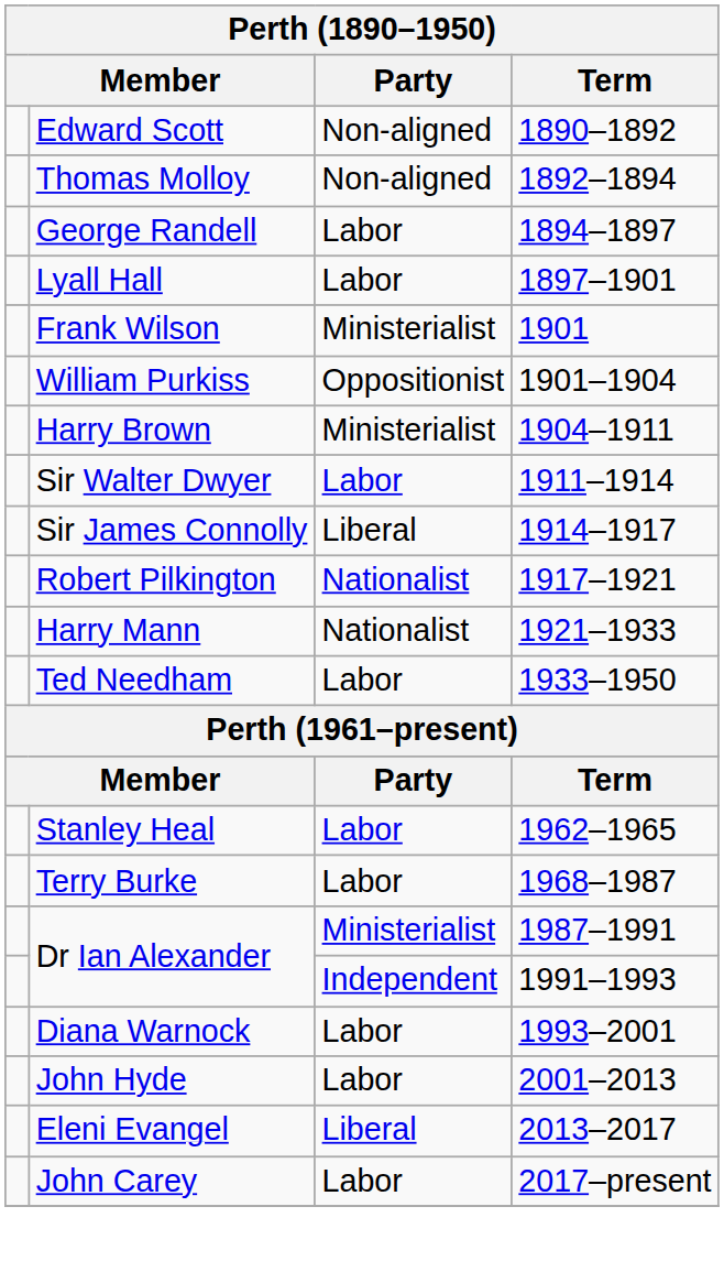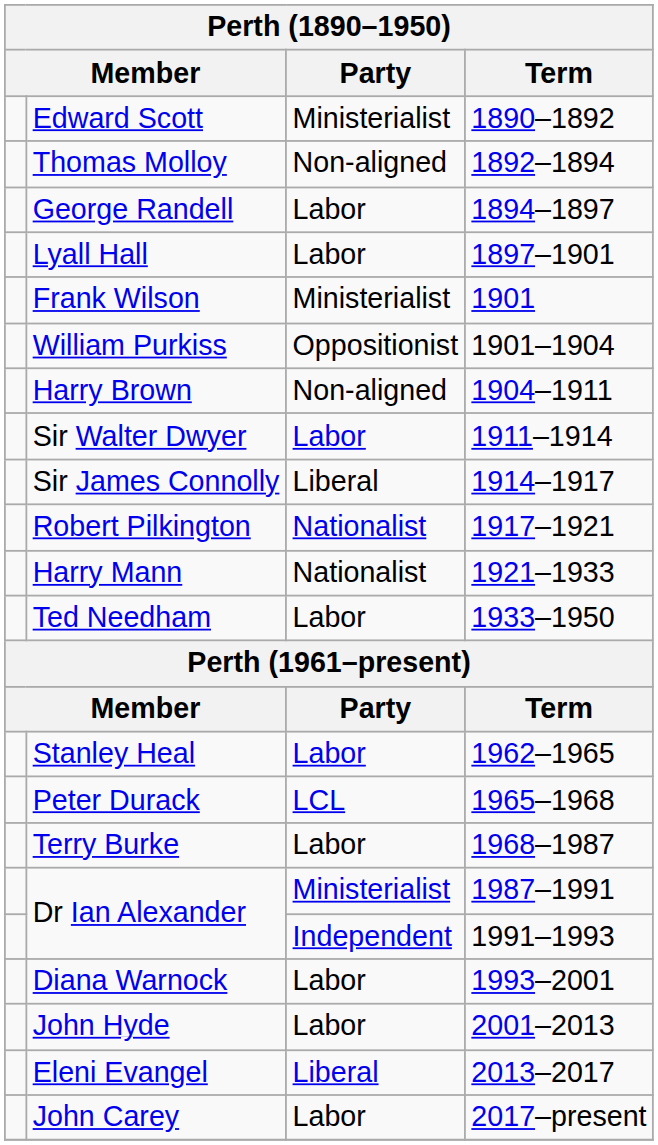Edward Scott | Party: Non-aligned -> Ministerialist
Harry Brown | Party: Ministerialist -> Non-aligned
+ row: Peter Durack | LCL | 1965–1968
